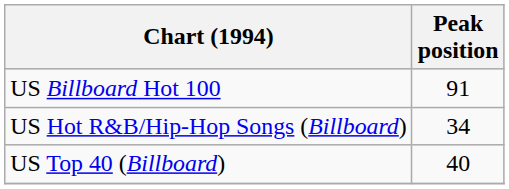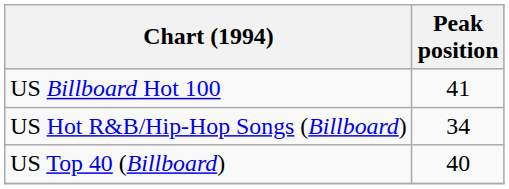US Billboard Hot 100 | Peak position: 91 -> 41
